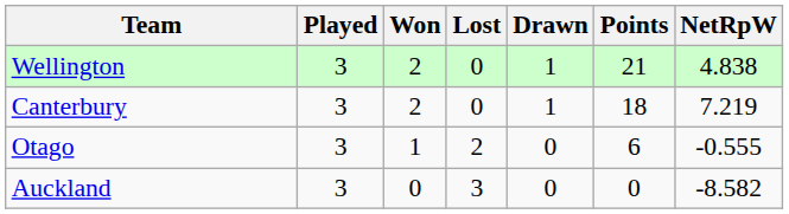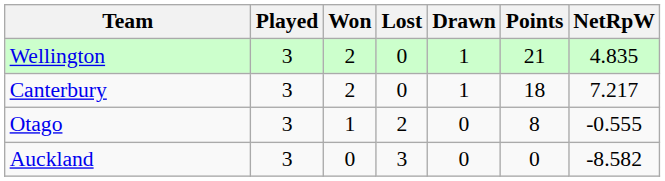Wellington | NetRpW: 4.838 -> 4.835
Canterbury | NetRpW: 7.219 -> 7.217
Otago | Points: 6 -> 8
